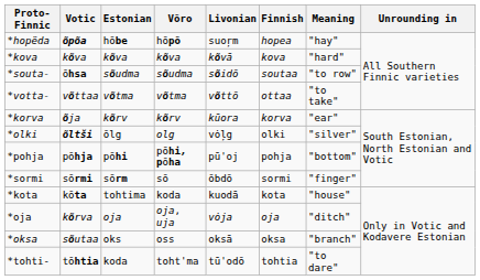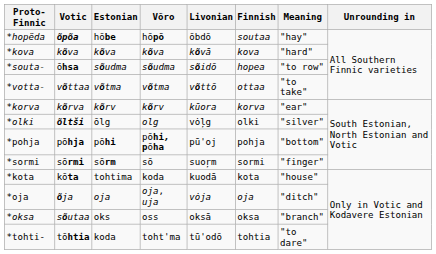*hopëda | Livonian: suoŗm -> õbdõ
*hopëda | Finnish: hopea -> soutaa
*souta- | Finnish: soutaa -> hopea
*korva | Votic: õja -> kõrva
*sormi | Livonian: õbdõ -> suoŗm
*oja | Votic: kõrva -> õja
